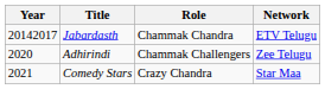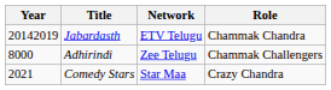columns swapped: Role <-> Network
Jabardasth | Year: 20142017 -> 20142019
Adhirindi | Year: 2020 -> 8000
